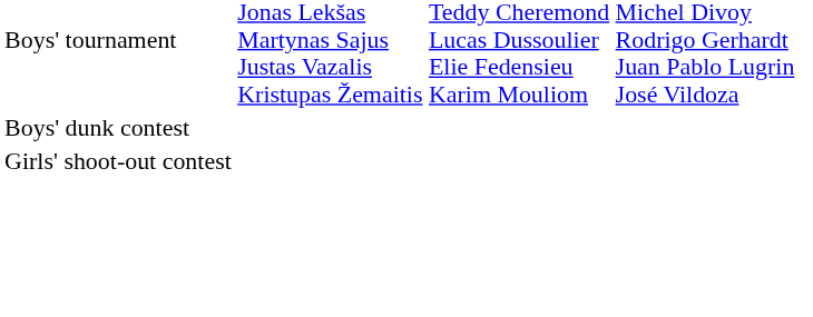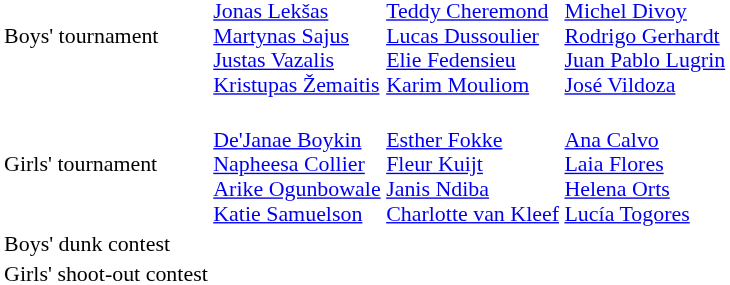+ row: Girls' tournament | De'Janae Boykin Napheesa Collier Arike Ogunbowale Katie Samuelson | Esther Fokke Fleur Kuijt Janis Ndiba Charlotte van Kleef | Ana Calvo Laia Flores Helena Orts Lucía Togores
